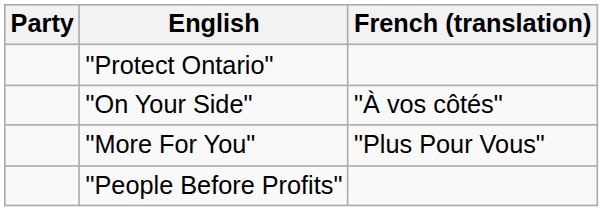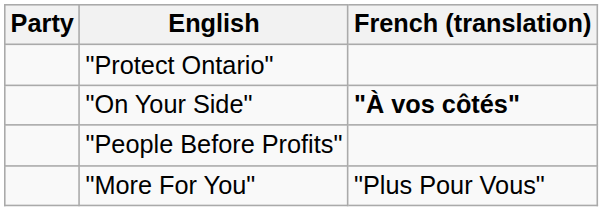"On Your Side" | French (translation): normal -> bold
rows swapped: "More For You" <-> "People Before Profits"
